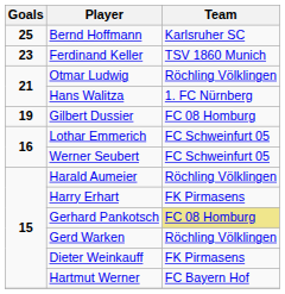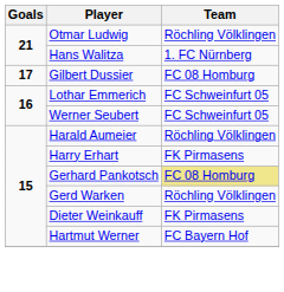- row: 25 | Bernd Hoffmann | Karlsruher SC
- row: 23 | Ferdinand Keller | TSV 1860 Munich
Gilbert Dussier | Goals: 19 -> 17
